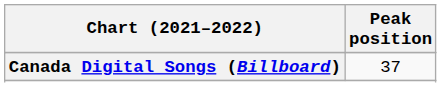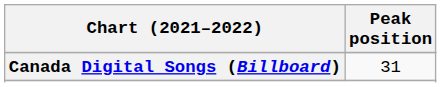Canada Digital Songs (Billboard) | Peak position: 37 -> 31
